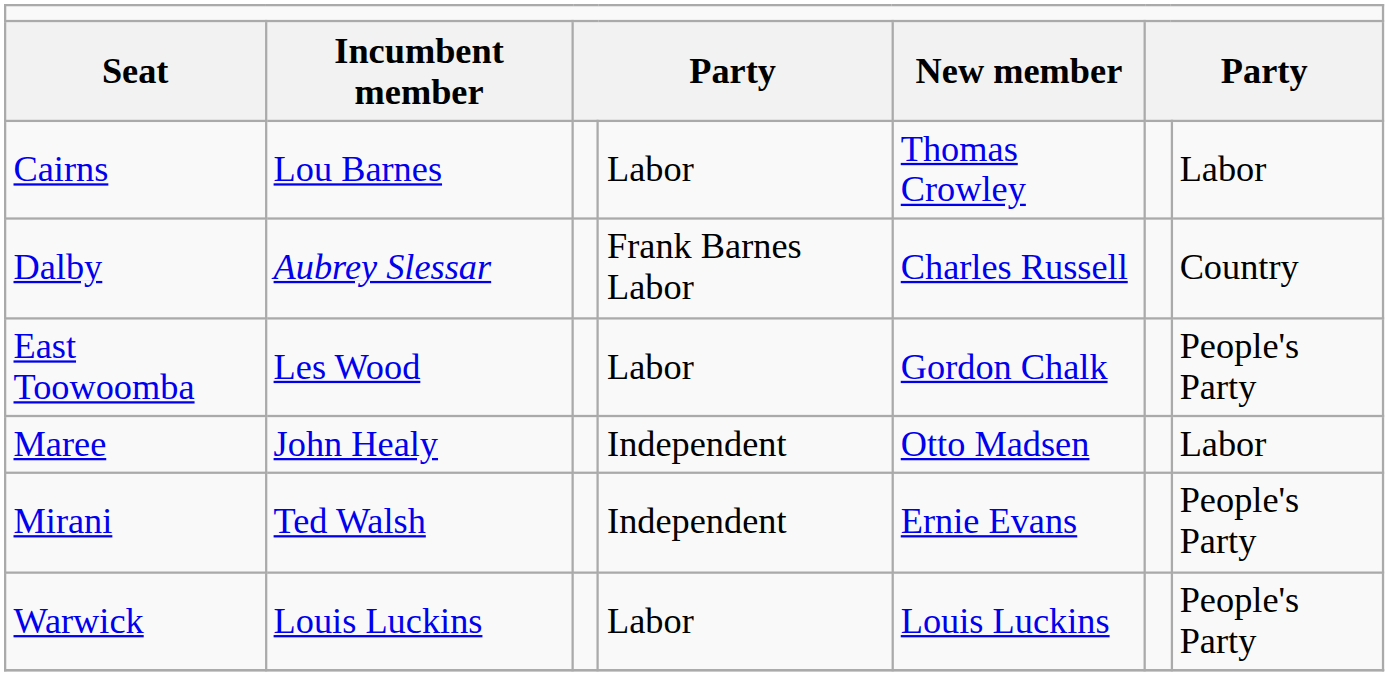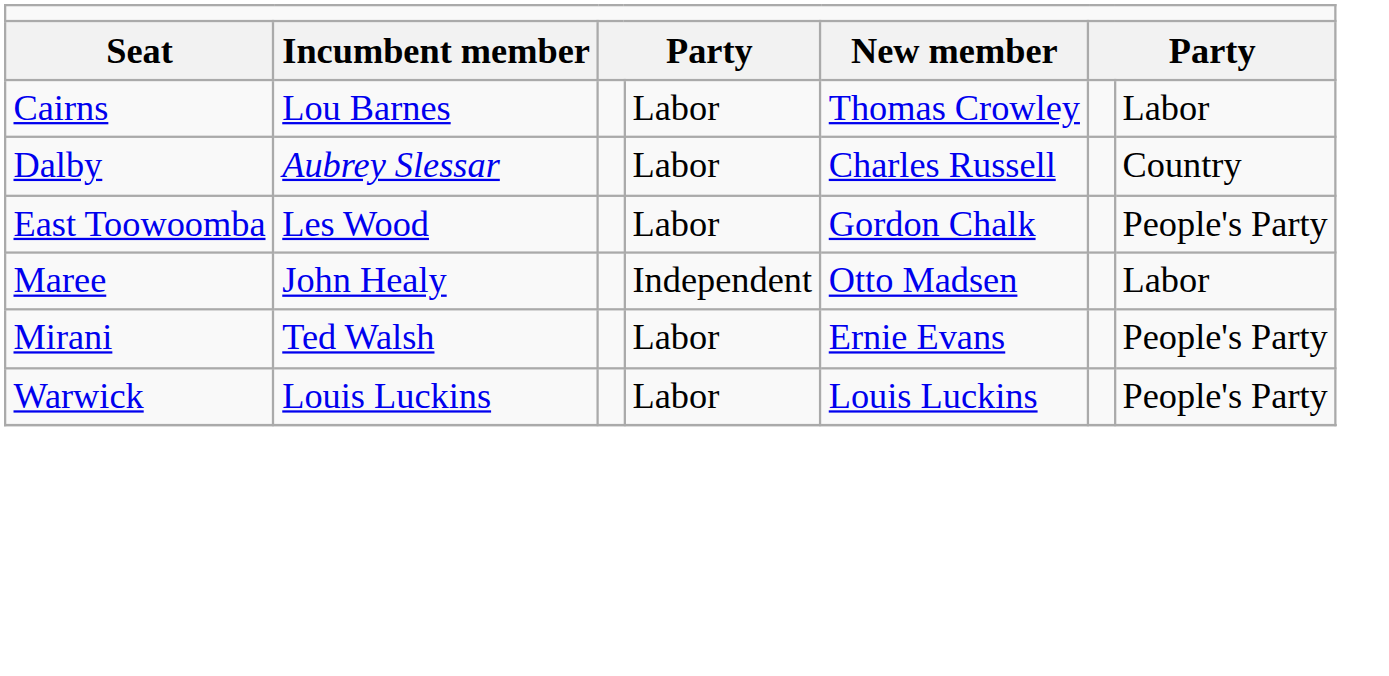Dalby | column 4: Frank Barnes Labor -> Labor
Mirani | column 4: Independent -> Labor
